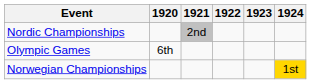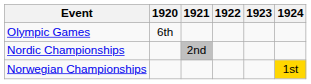rows swapped: Olympic Games <-> Nordic Championships
